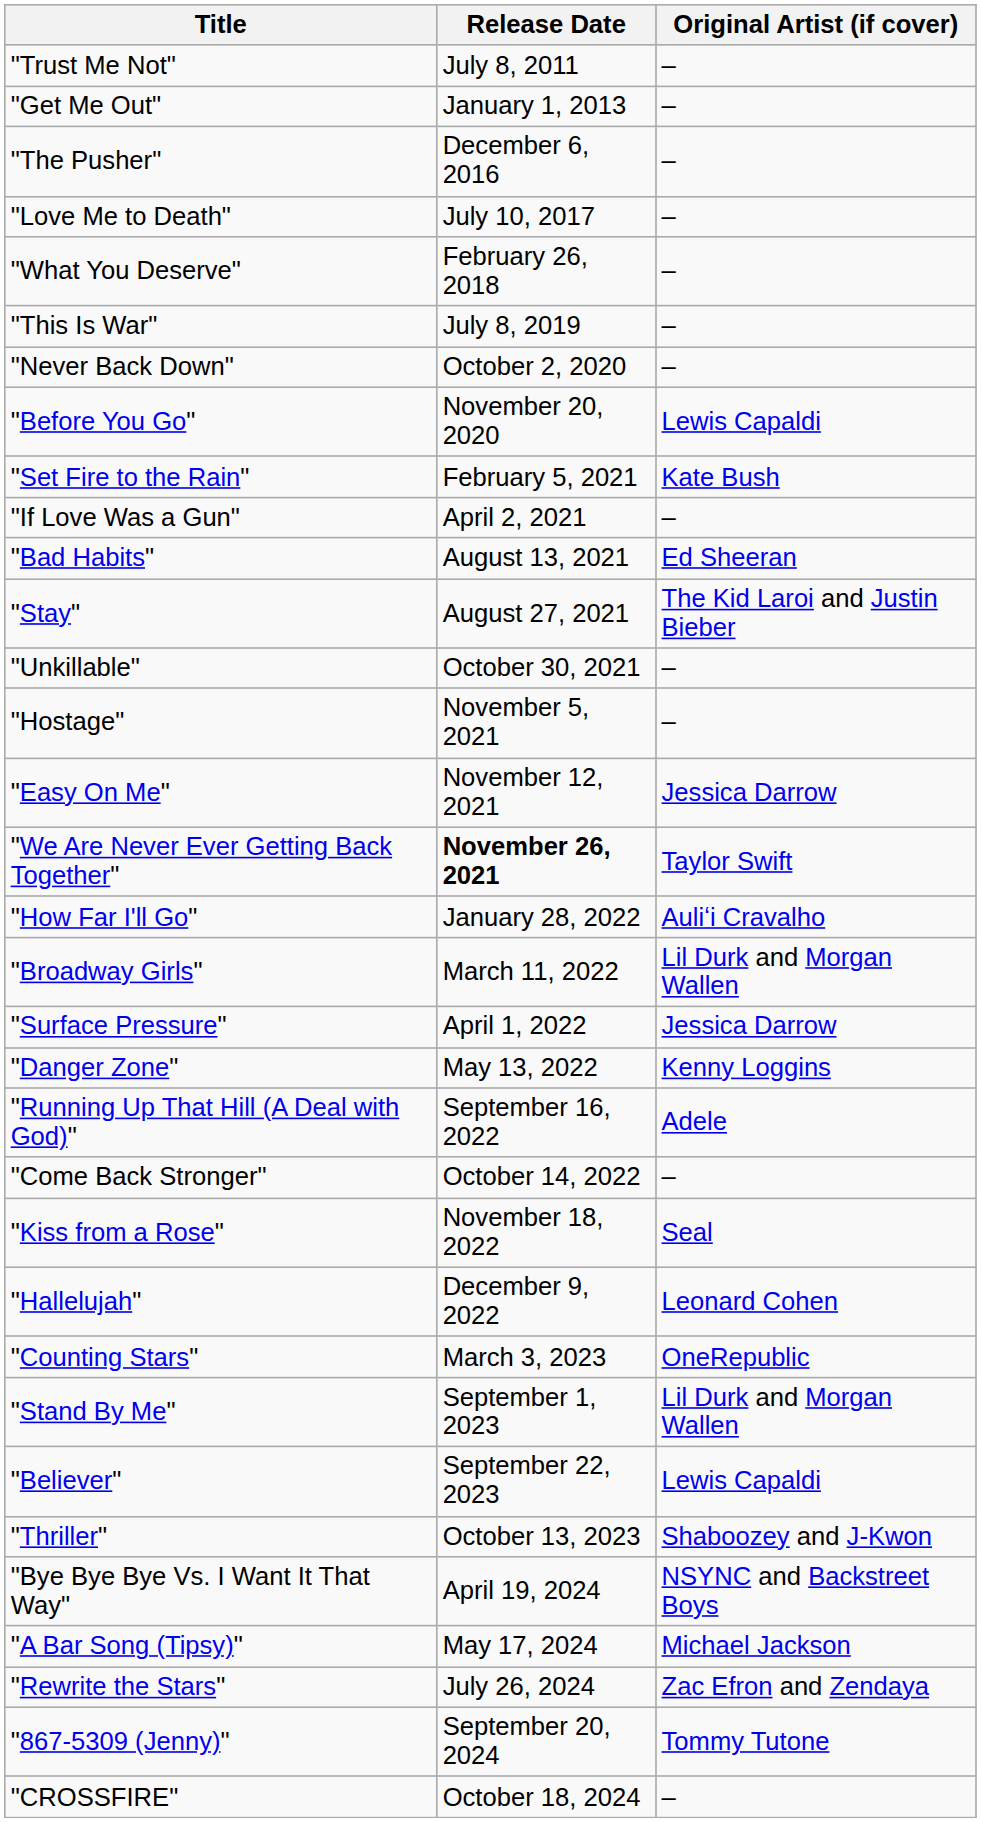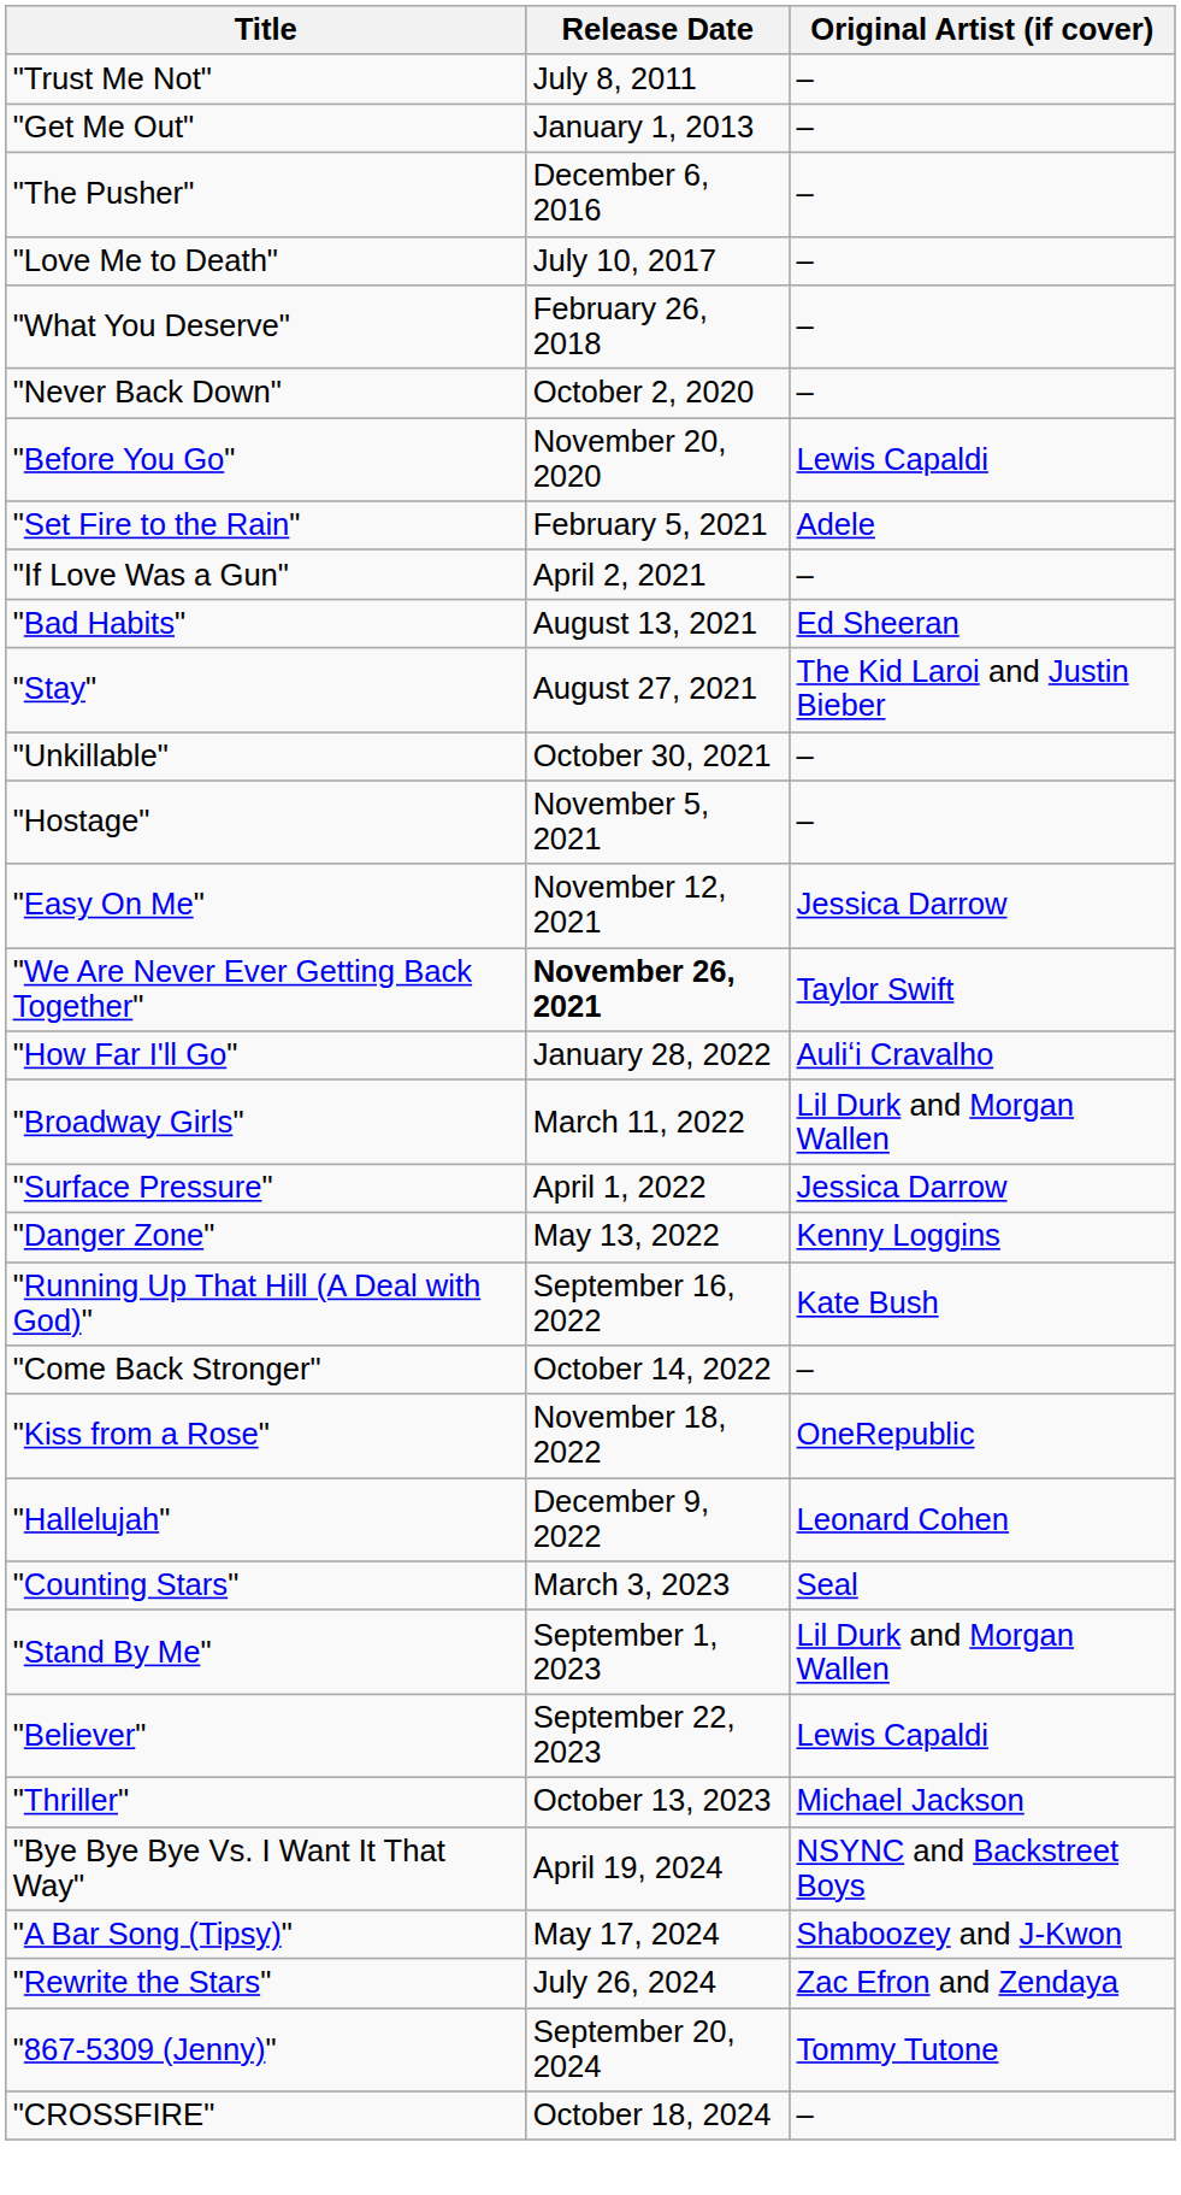- row: "This Is War" | July 8, 2019 | –
"Set Fire to the Rain" | Original Artist (if cover): Kate Bush -> Adele
"Running Up That Hill (A Deal with God)" | Original Artist (if cover): Adele -> Kate Bush
"Kiss from a Rose" | Original Artist (if cover): Seal -> OneRepublic
"Counting Stars" | Original Artist (if cover): OneRepublic -> Seal
"Thriller" | Original Artist (if cover): Shaboozey and J-Kwon -> Michael Jackson
"A Bar Song (Tipsy)" | Original Artist (if cover): Michael Jackson -> Shaboozey and J-Kwon
